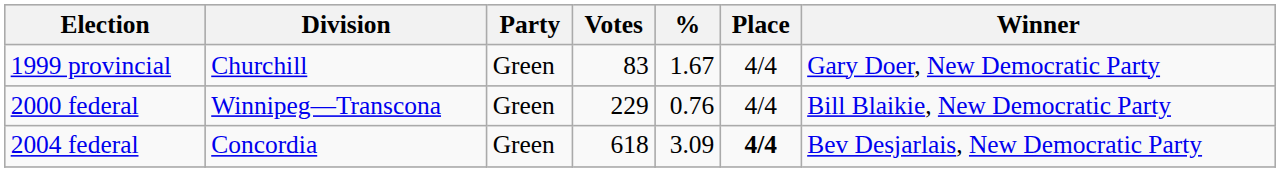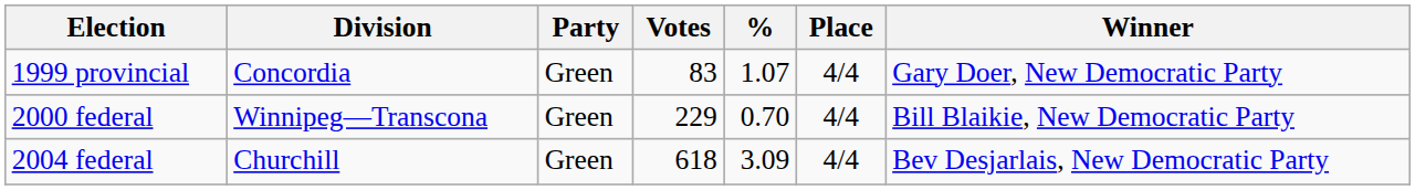1999 provincial | Division: Churchill -> Concordia
1999 provincial | %: 1.67 -> 1.07
2000 federal | %: 0.76 -> 0.70
2004 federal | Division: Concordia -> Churchill
2004 federal | Place: bold -> normal
